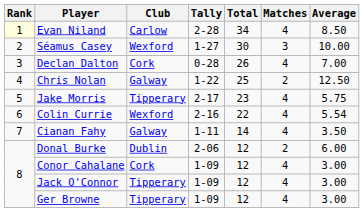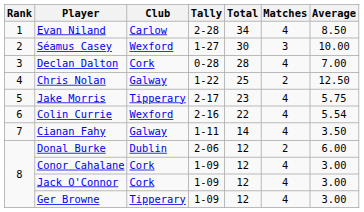Evan Niland | Rank: lightyellow background -> no background
Declan Dalton | Total: 26 -> 28
Jack O'Connor | Club: Tipperary -> Cork
